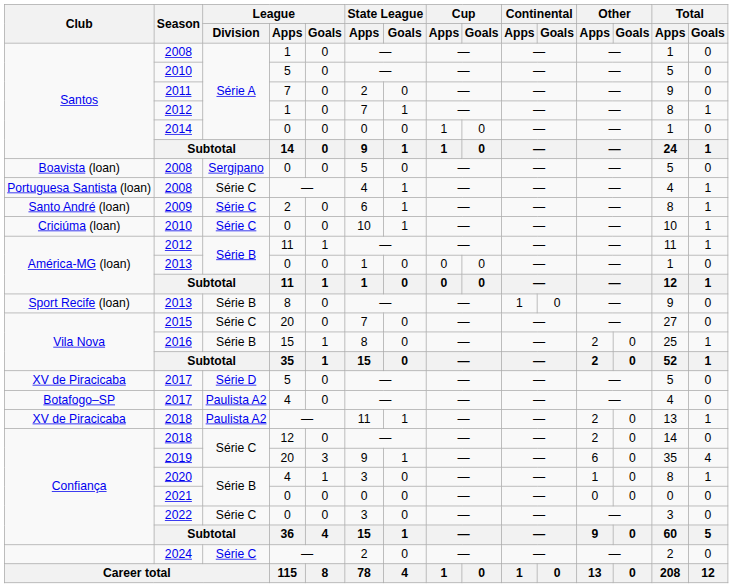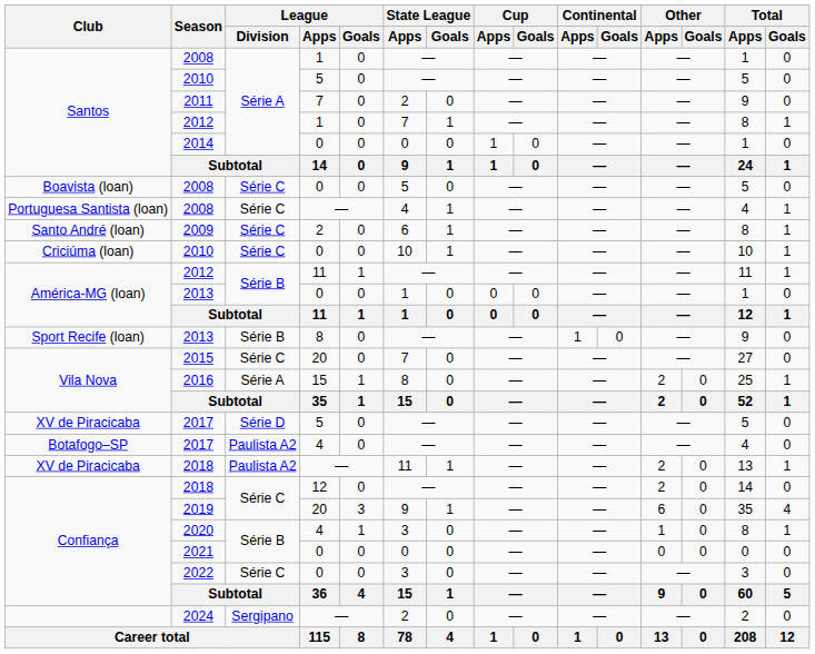Boavista (loan) / 2008 | League / Division: Sergipano -> Série C
2016 | League / Division: Série B -> Série A
2024 | League / Division: Série C -> Sergipano
